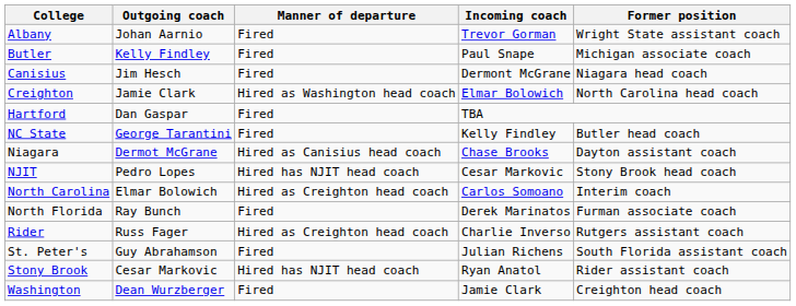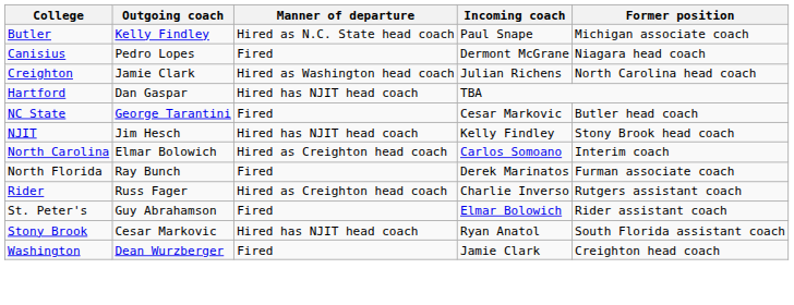- row: Albany | Johan Aarnio | Fired | Trevor Gorman | Wright State assistant coach
Butler | Manner of departure: Fired -> Hired as N.C. State head coach
Canisius | Outgoing coach: Jim Hesch -> Pedro Lopes
Creighton | Incoming coach: Elmar Bolowich -> Julian Richens
Hartford | Manner of departure: Fired -> Hired has NJIT head coach
NC State | Incoming coach: Kelly Findley -> Cesar Markovic
- row: Niagara | Dermot McGrane | Hired as Canisius head coach | Chase Brooks | Dayton assistant coach
NJIT | Outgoing coach: Pedro Lopes -> Jim Hesch
NJIT | Incoming coach: Cesar Markovic -> Kelly Findley
St. Peter's | Incoming coach: Julian Richens -> Elmar Bolowich
St. Peter's | Former position: South Florida assistant coach -> Rider assistant coach
Stony Brook | Former position: Rider assistant coach -> South Florida assistant coach
